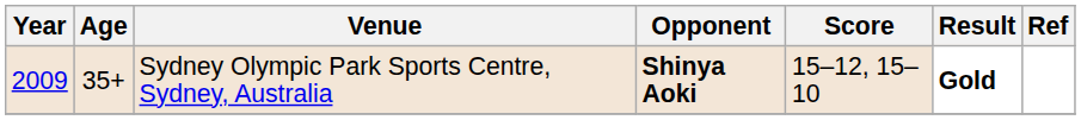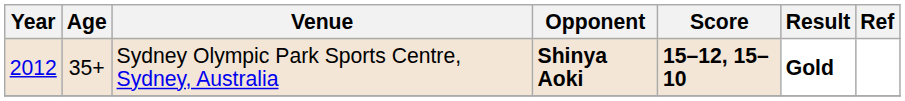Sydney Olympic Park Sports Centre, Sydney, Australia | Year: 2009 -> 2012
Sydney Olympic Park Sports Centre, Sydney, Australia | Score: normal -> bold
